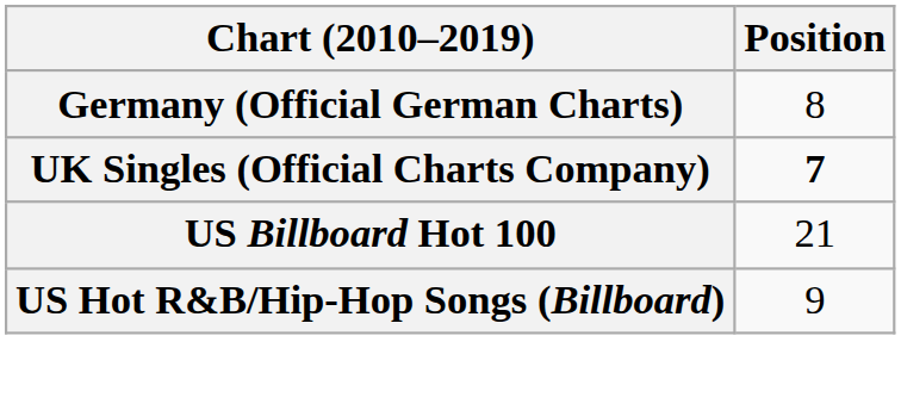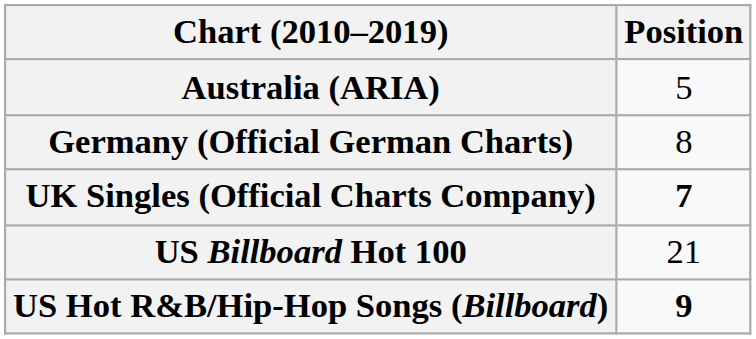+ row: Australia (ARIA) | 5
US Hot R&B/Hip-Hop Songs (Billboard) | Position: normal -> bold
